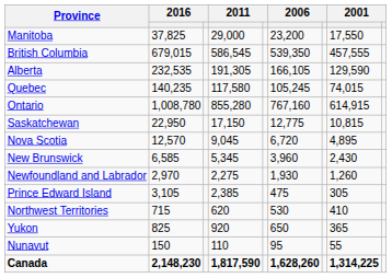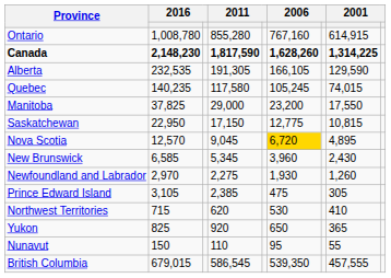rows swapped: Ontario <-> Manitoba
rows swapped: British Columbia <-> Canada
Nova Scotia | column 6: no background -> gold background
